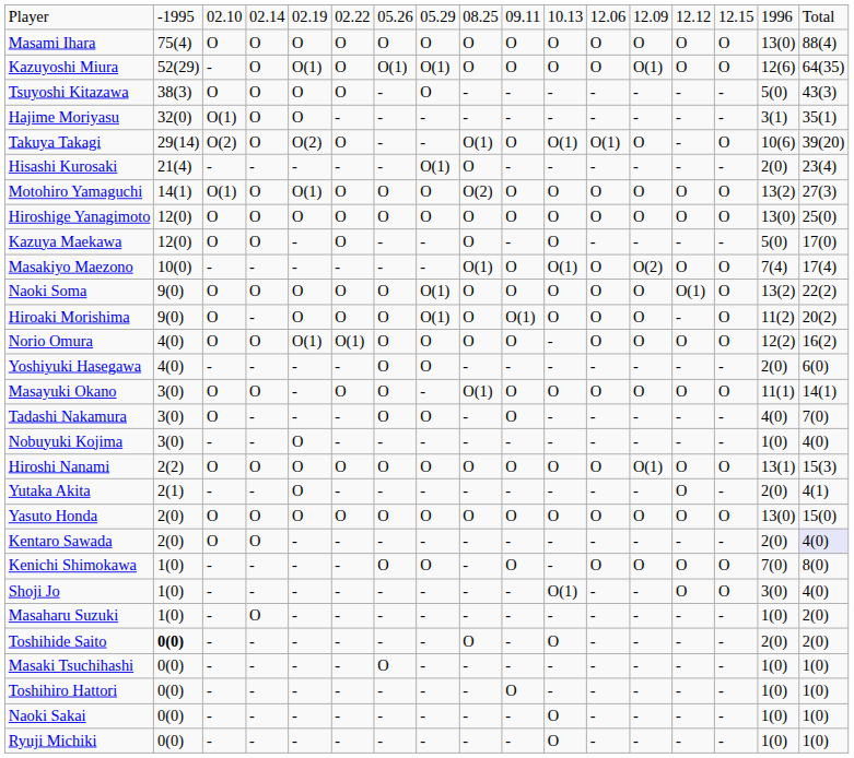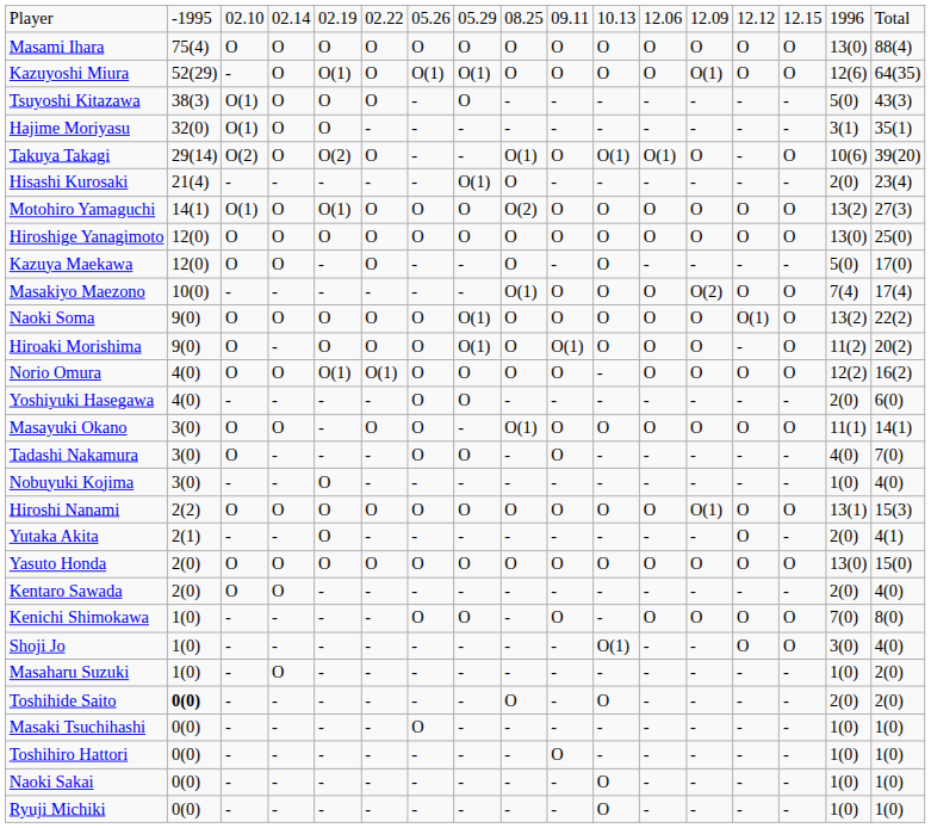Tsuyoshi Kitazawa | column 3: O -> O(1)
Masakiyo Maezono | column 11: O(1) -> O
Kentaro Sawada | column 17: lavender background -> no background
